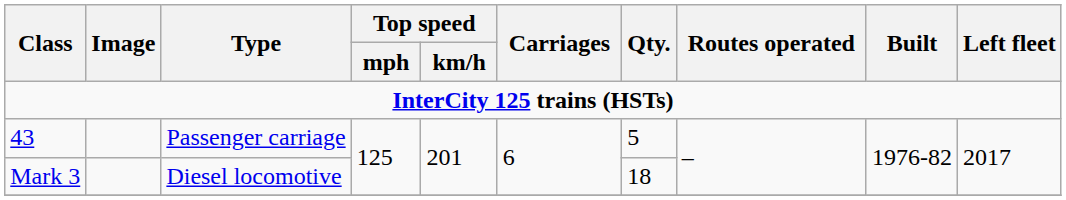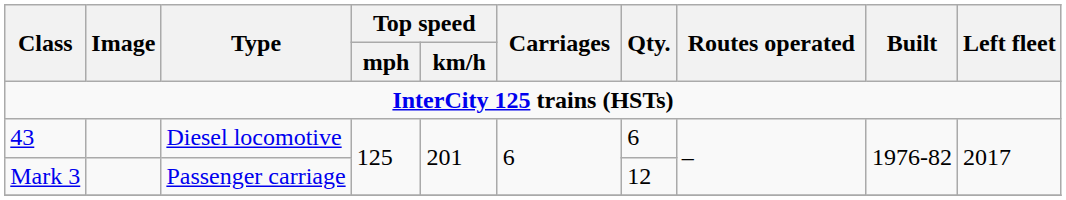43 | Type: Passenger carriage -> Diesel locomotive
43 | Qty.: 5 -> 6
Mark 3 | Type: Diesel locomotive -> Passenger carriage
Mark 3 | Qty.: 18 -> 12
